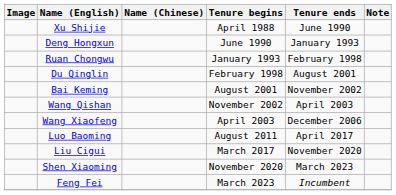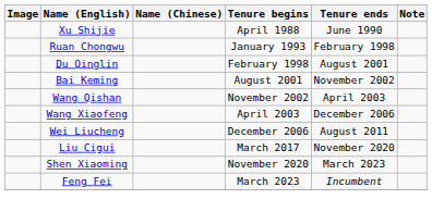- row: Deng Hongxun | June 1990 | January 1993
+ row: Wei Liucheng | December 2006 | August 2011
- row: Luo Baoming | August 2011 | April 2017
